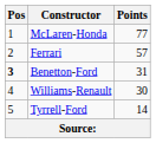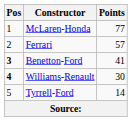Benetton-Ford | Points: 31 -> 41
Williams-Renault | Pos: normal -> bold
